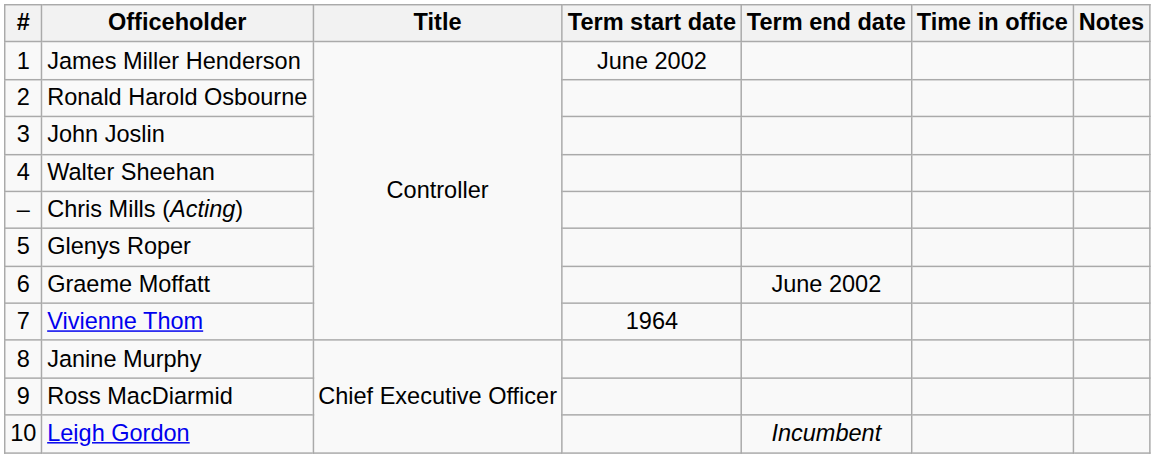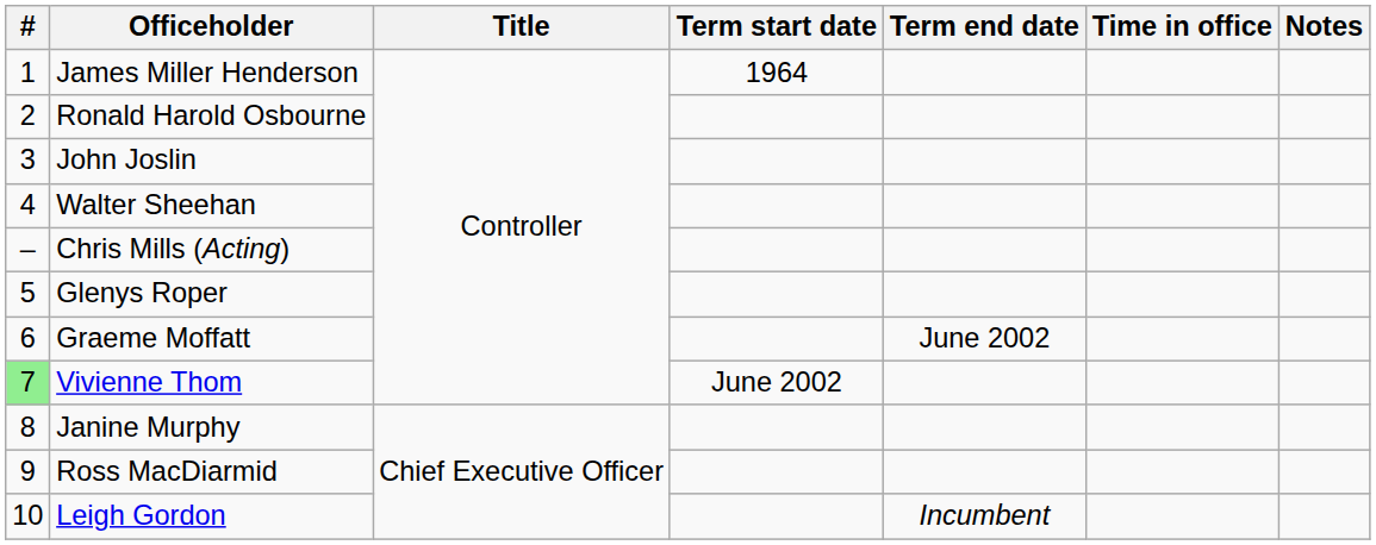James Miller Henderson | Term start date: June 2002 -> 1964
Vivienne Thom | #: no background -> lightgreen background
Vivienne Thom | Term start date: 1964 -> June 2002
